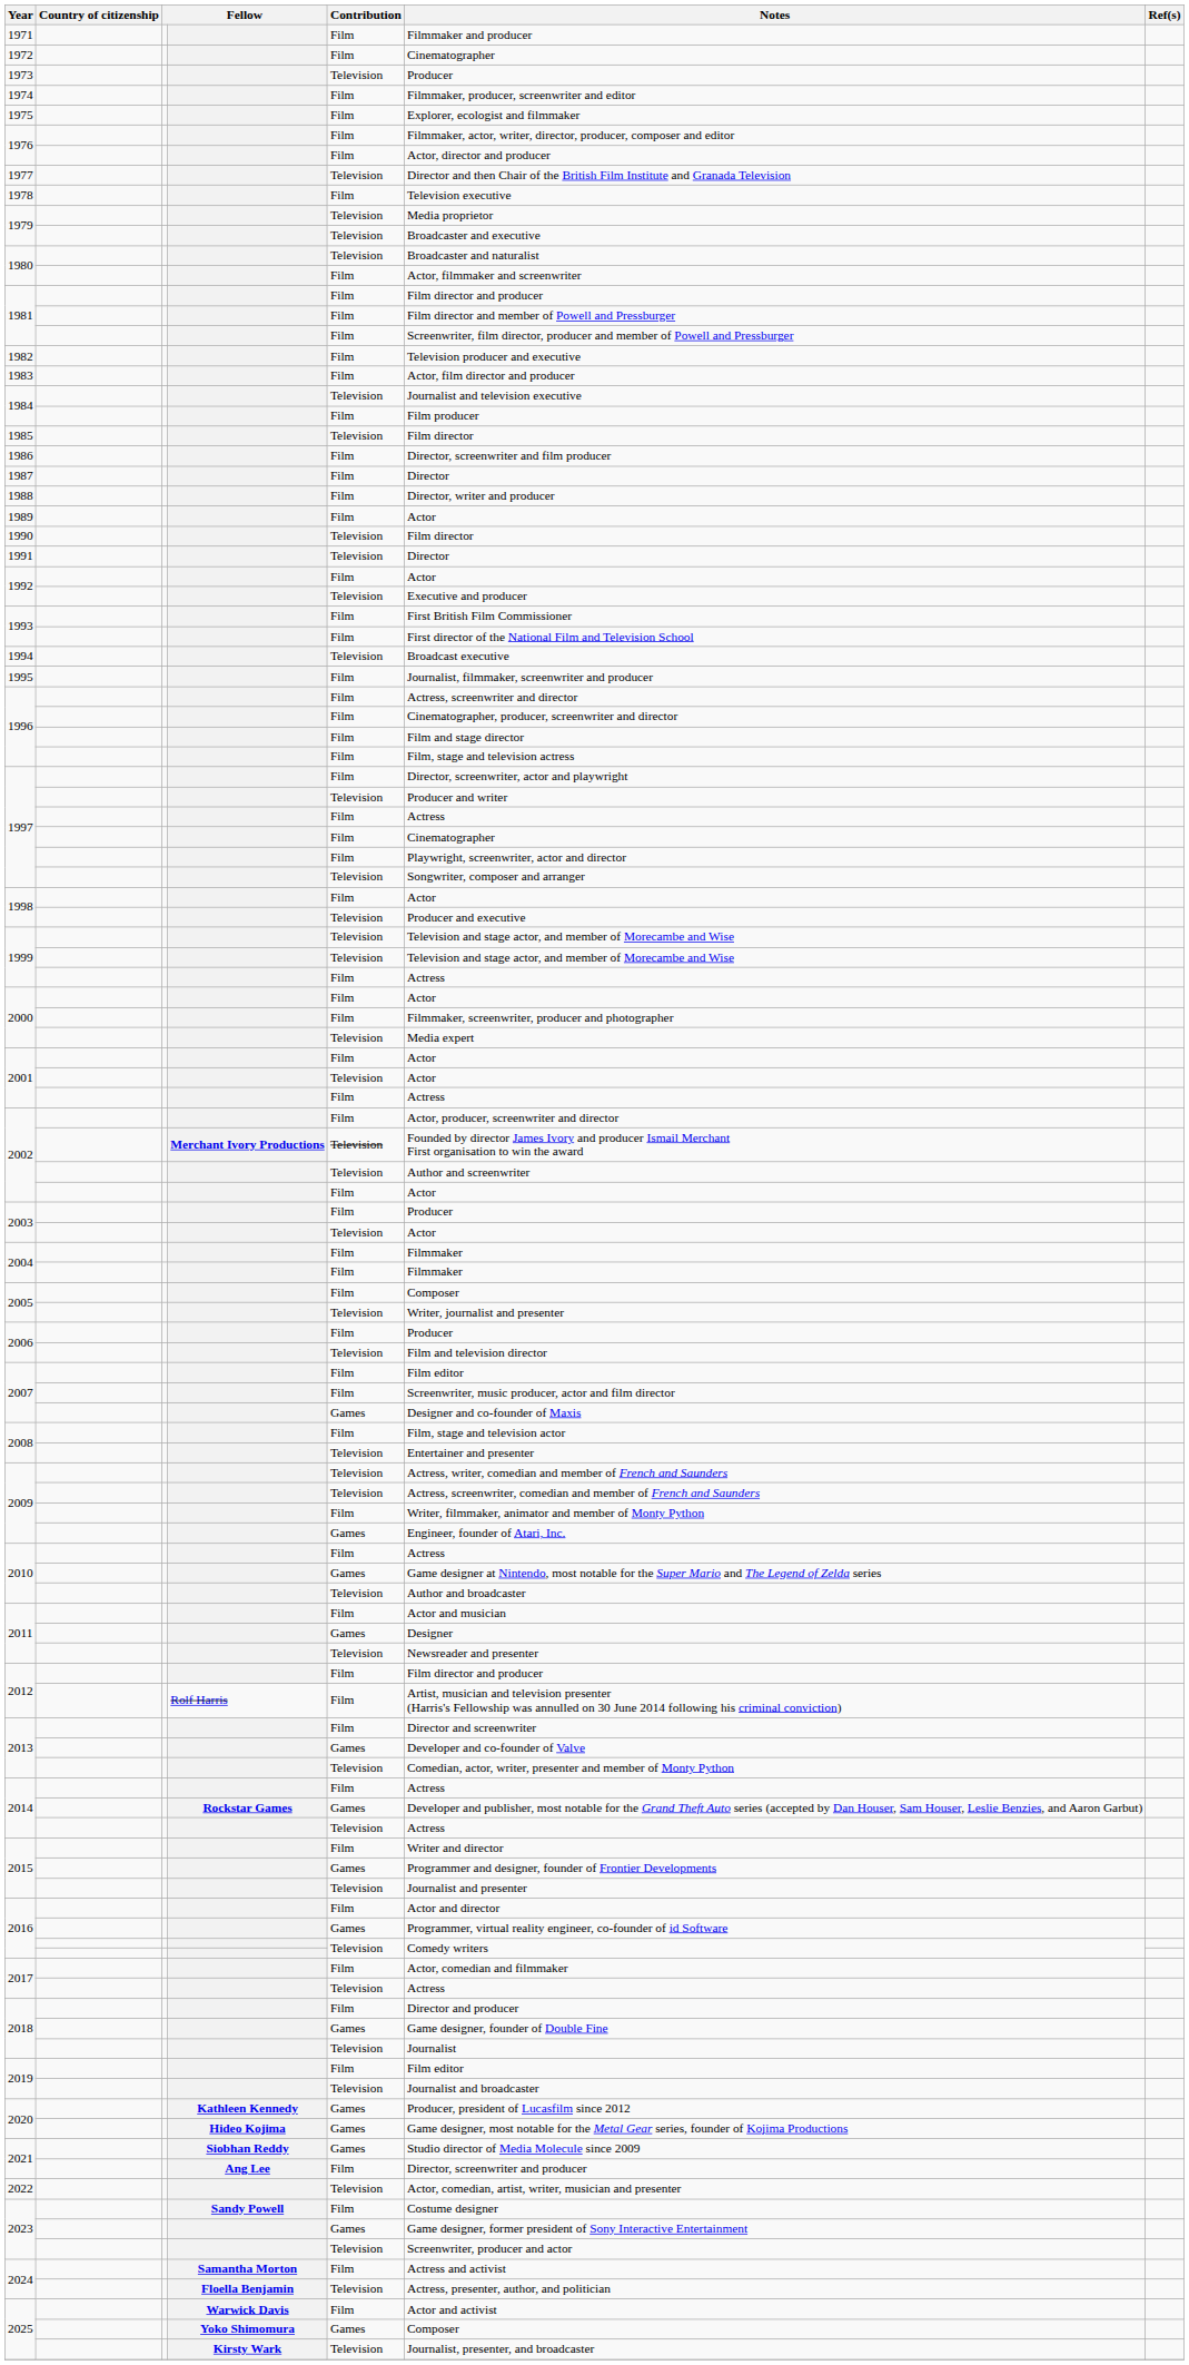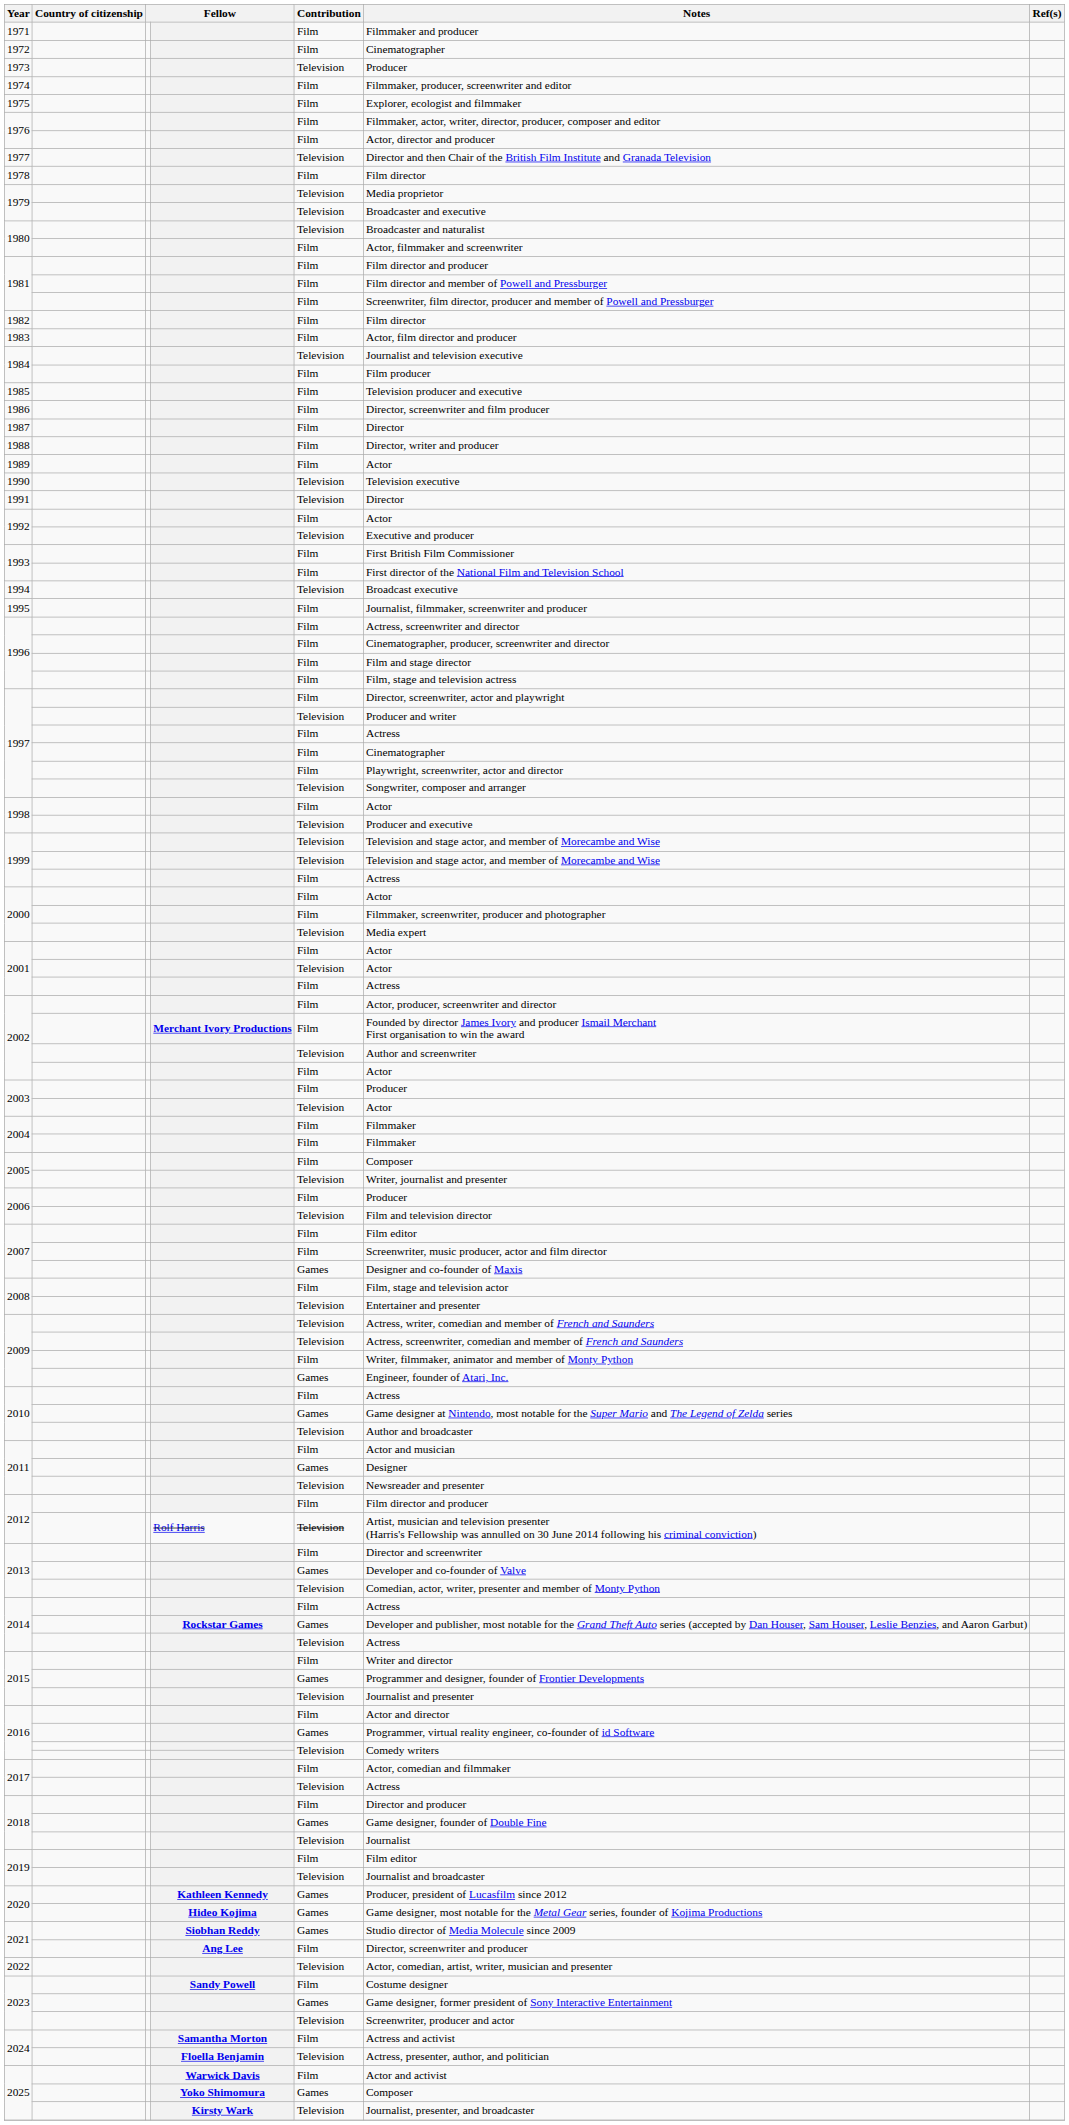1978 | Notes: Television executive -> Film director
1982 | Notes: Television producer and executive -> Film director
1985 | Contribution: Television -> Film
1985 | Notes: Film director -> Television producer and executive
1990 | Notes: Film director -> Television executive
2002 / Merchant Ivory Productions | Contribution: Television -> Film
2012 / Rolf Harris | Contribution: Film -> Television
